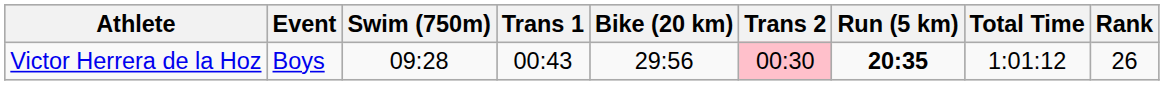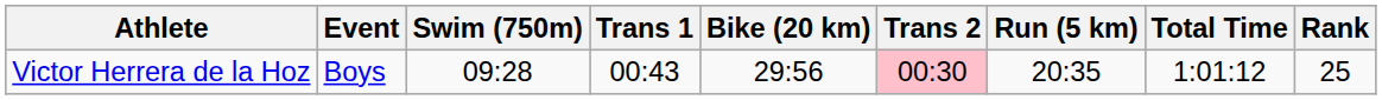Victor Herrera de la Hoz | Run (5 km): bold -> normal
Victor Herrera de la Hoz | Rank: 26 -> 25
